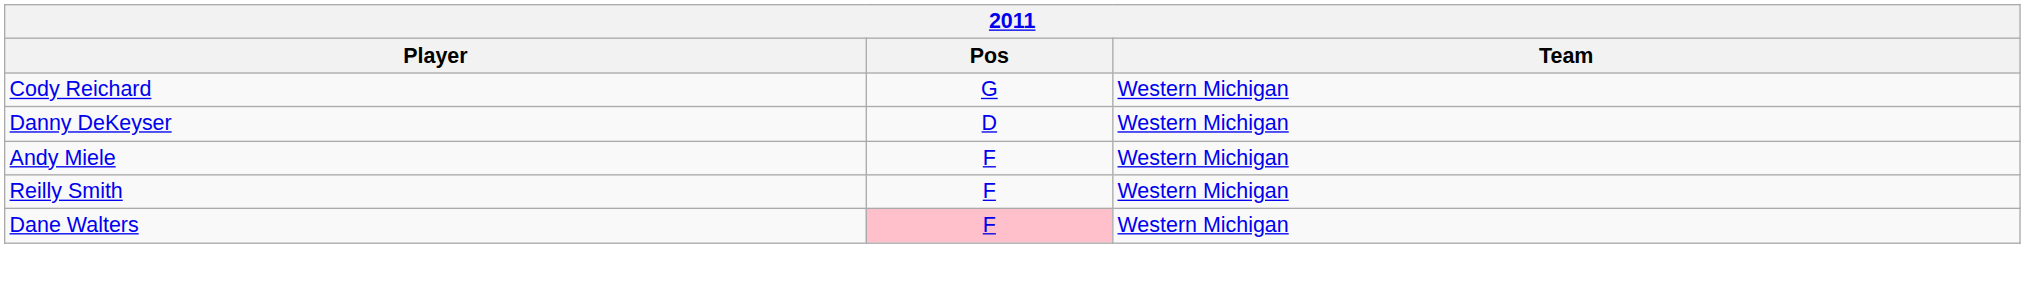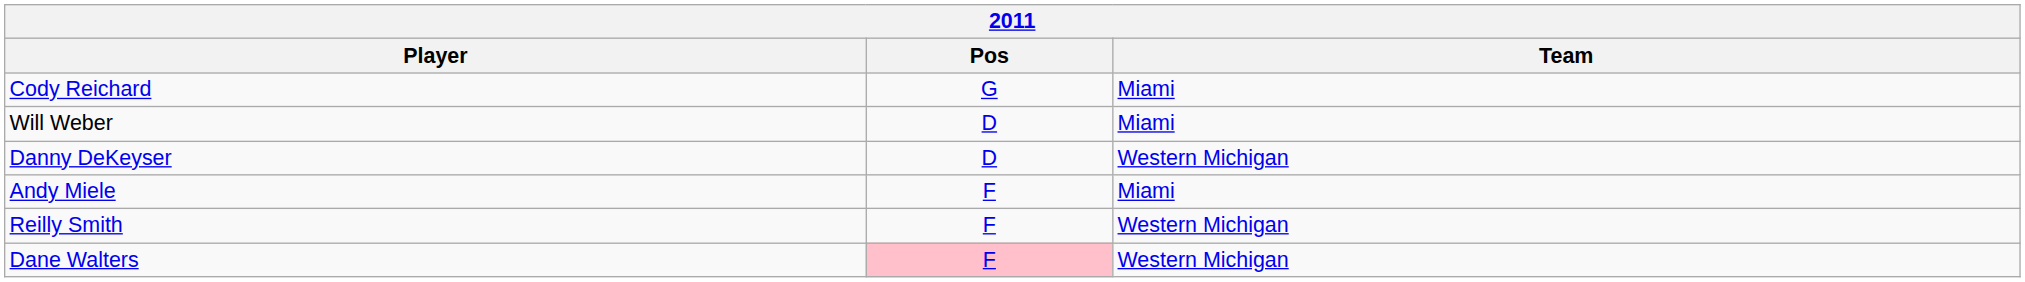Cody Reichard | Team: Western Michigan -> Miami
+ row: Will Weber | D | Miami
Andy Miele | Team: Western Michigan -> Miami
